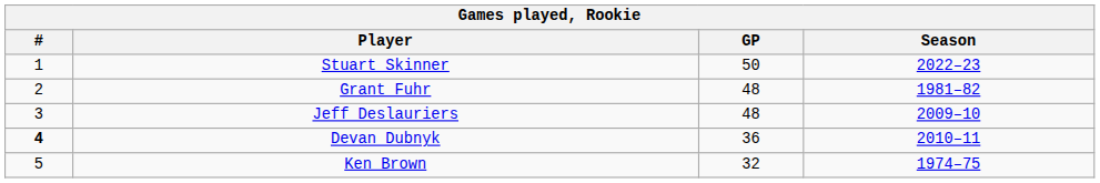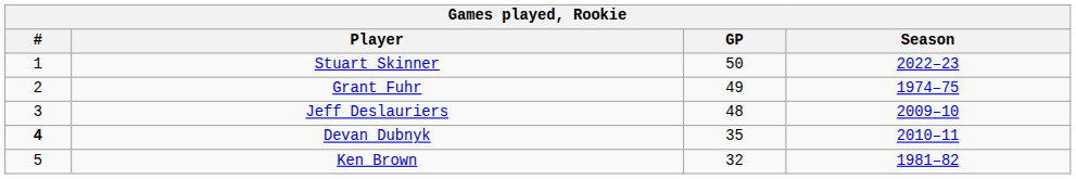Grant Fuhr | GP: 48 -> 49
Grant Fuhr | Season: 1981–82 -> 1974–75
Devan Dubnyk | GP: 36 -> 35
Ken Brown | Season: 1974–75 -> 1981–82
